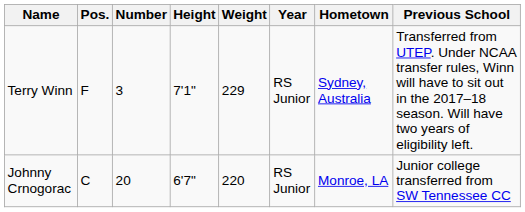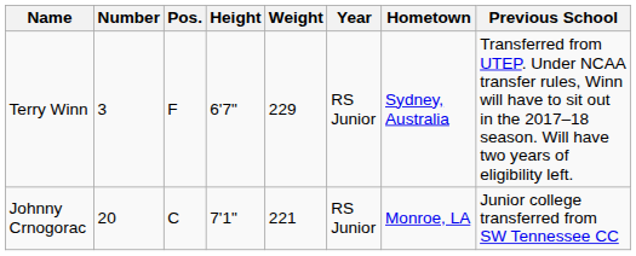columns swapped: Number <-> Pos.
Terry Winn | Height: 7'1" -> 6'7"
Johnny Crnogorac | Height: 6'7" -> 7'1"
Johnny Crnogorac | Weight: 220 -> 221
